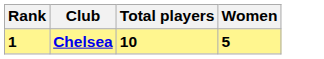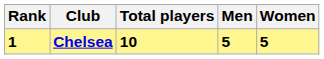+ column: Men | 5
